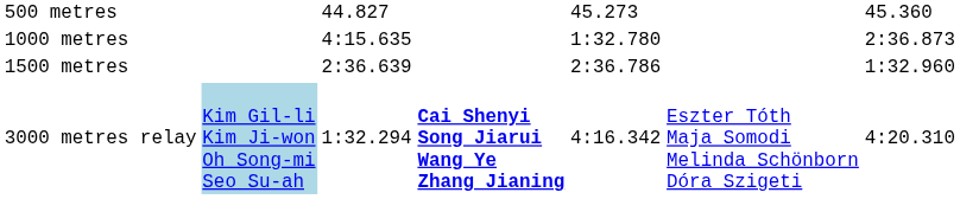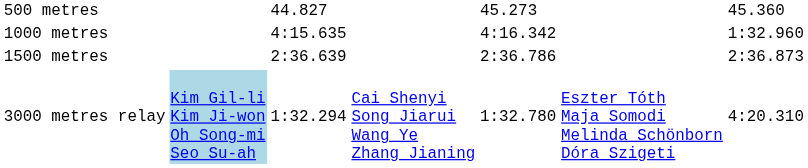1000 metres | column 5: 1:32.780 -> 4:16.342
1000 metres | column 7: 2:36.873 -> 1:32.960
1500 metres | column 7: 1:32.960 -> 2:36.873
3000 metres relay | column 4: bold -> normal
3000 metres relay | column 5: 4:16.342 -> 1:32.780
